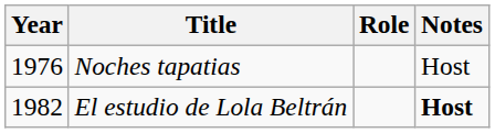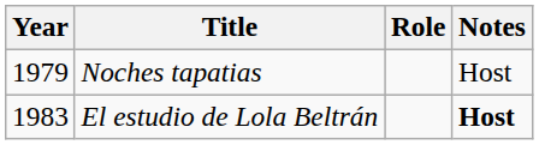Noches tapatias | Year: 1976 -> 1979
El estudio de Lola Beltrán | Year: 1982 -> 1983
